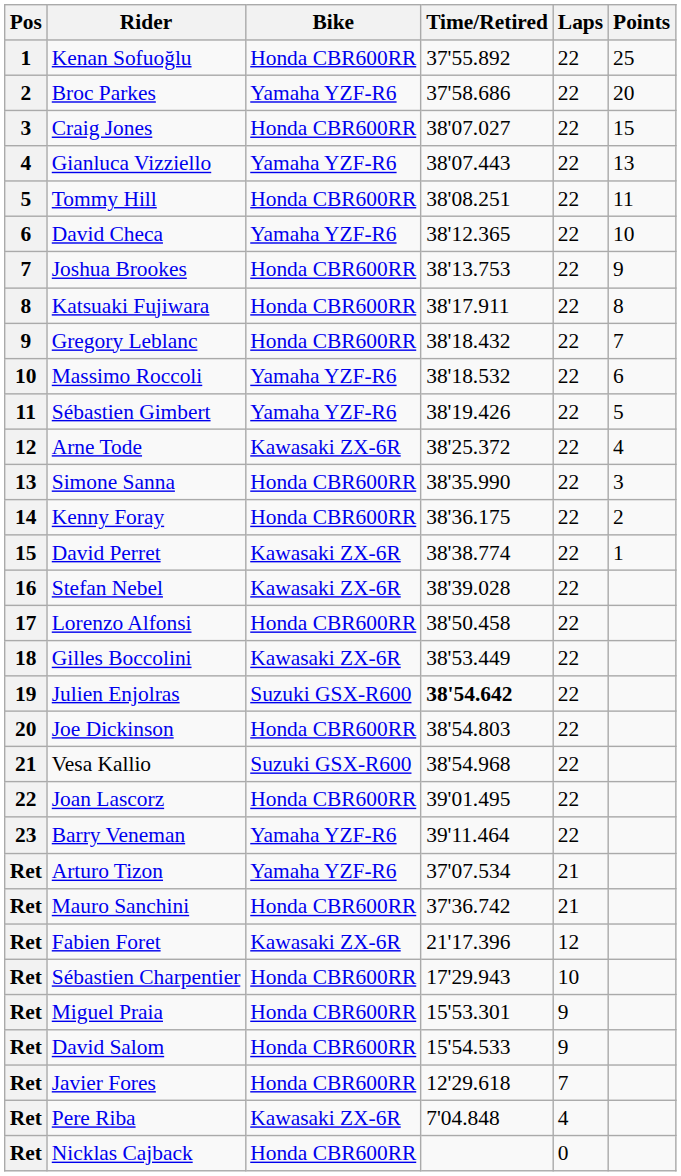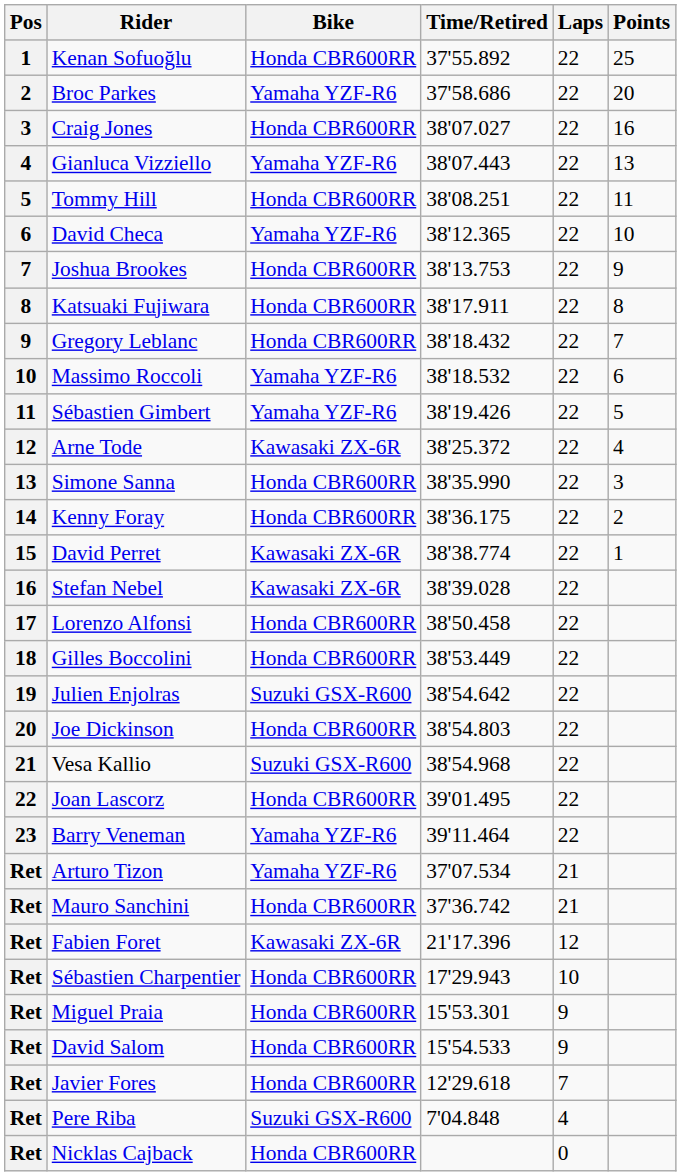Craig Jones | Points: 15 -> 16
Gilles Boccolini | Bike: Kawasaki ZX-6R -> Honda CBR600RR
Julien Enjolras | Time/Retired: bold -> normal
Pere Riba | Bike: Kawasaki ZX-6R -> Suzuki GSX-R600
